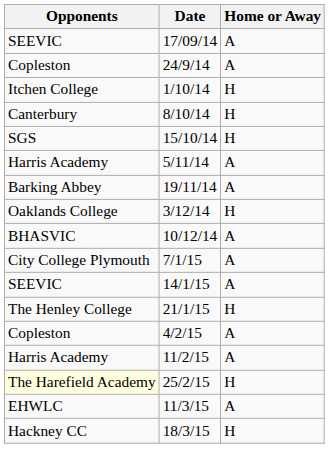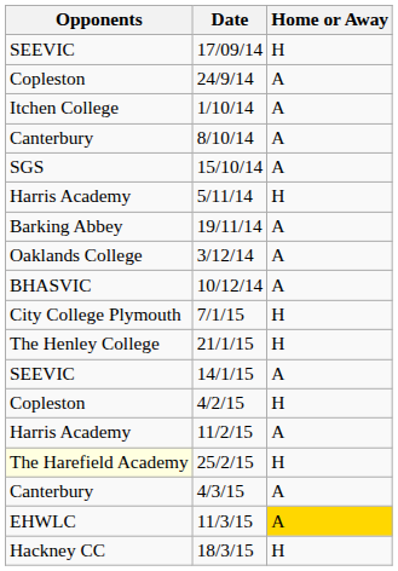17/09/14 | Home or Away: A -> H
1/10/14 | Home or Away: H -> A
8/10/14 | Home or Away: H -> A
15/10/14 | Home or Away: H -> A
5/11/14 | Home or Away: A -> H
3/12/14 | Home or Away: H -> A
7/1/15 | Home or Away: A -> H
rows swapped: 14/1/15 <-> 21/1/15
4/2/15 | Home or Away: A -> H
+ row: Canterbury | 4/3/15 | A
11/3/15 | Home or Away: no background -> gold background
